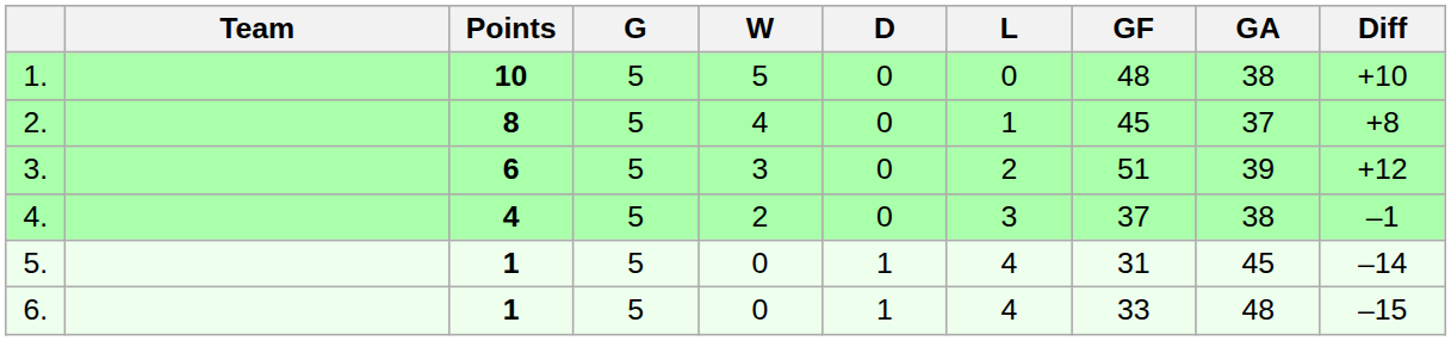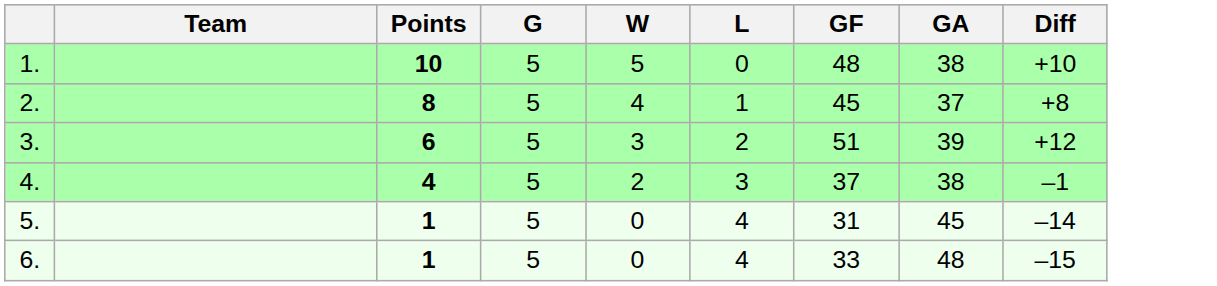- column: D | 0 | 0 | 0 | 0 | 1 | 1
